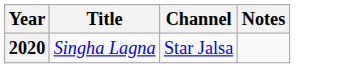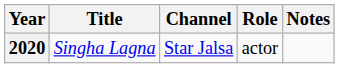+ column: Role | actor
